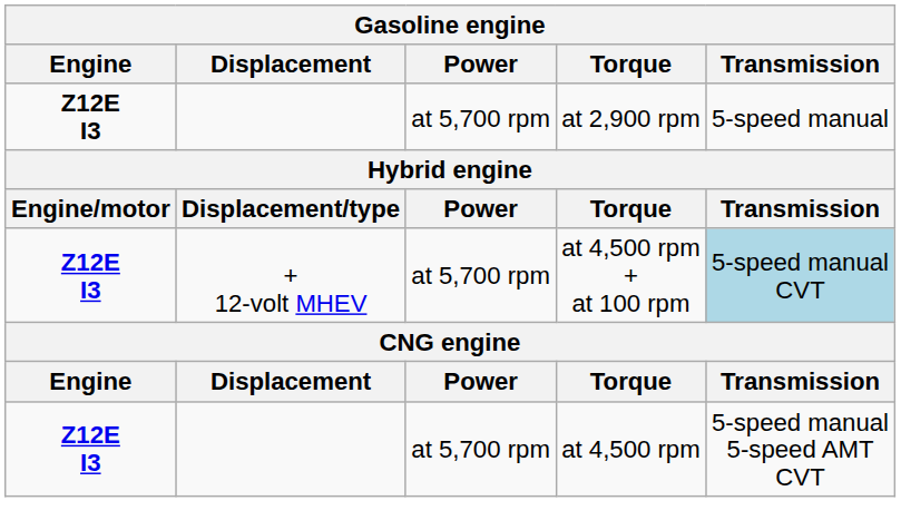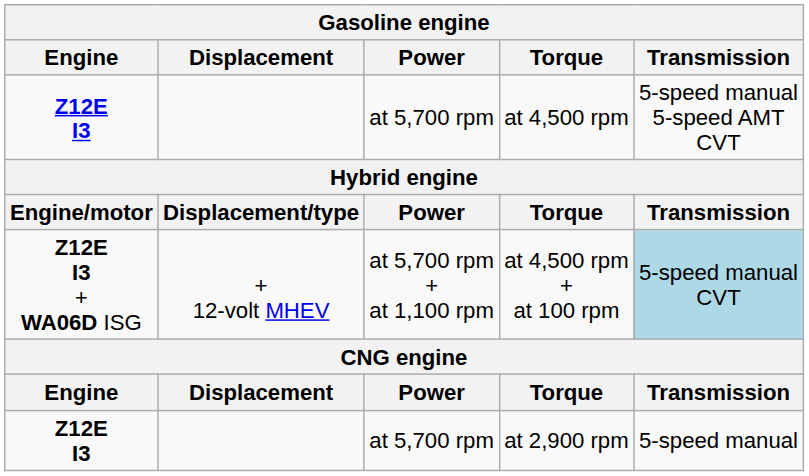rows swapped: at 4,500 rpm <-> at 2,900 rpm
at 4,500 rpm + at 100 rpm | Engine: Z12E I3 -> Z12E I3 + WA06D ISG
at 4,500 rpm + at 100 rpm | Power: at 5,700 rpm -> at 5,700 rpm + at 1,100 rpm
